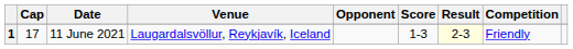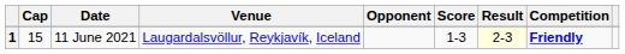1 | Cap: 17 -> 15
1 | Competition: normal -> bold
